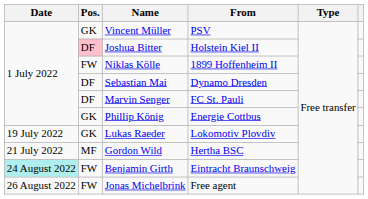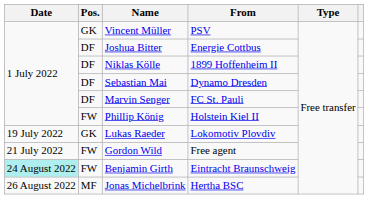Joshua Bitter | Pos.: pink background -> no background
Joshua Bitter | From: Holstein Kiel II -> Energie Cottbus
Niklas Kölle | Pos.: FW -> DF
Phillip König | Pos.: GK -> FW
Phillip König | From: Energie Cottbus -> Holstein Kiel II
Gordon Wild | Pos.: MF -> FW
Gordon Wild | From: Hertha BSC -> Free agent
Jonas Michelbrink | Pos.: FW -> MF
Jonas Michelbrink | From: Free agent -> Hertha BSC
